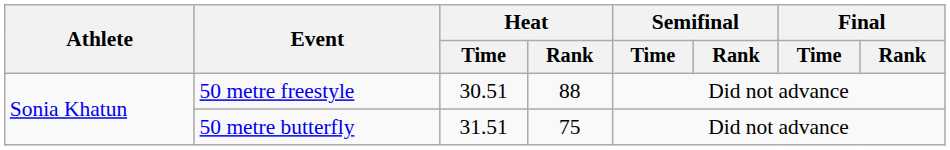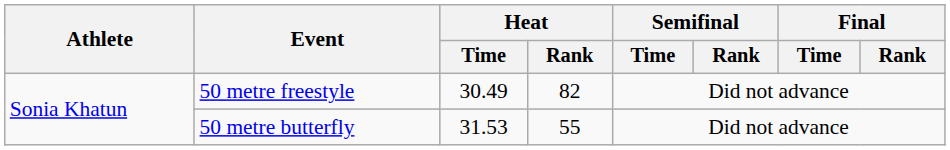50 metre freestyle | Heat / Time: 30.51 -> 30.49
50 metre freestyle | Heat / Rank: 88 -> 82
50 metre butterfly | Heat / Time: 31.51 -> 31.53
50 metre butterfly | Heat / Rank: 75 -> 55
